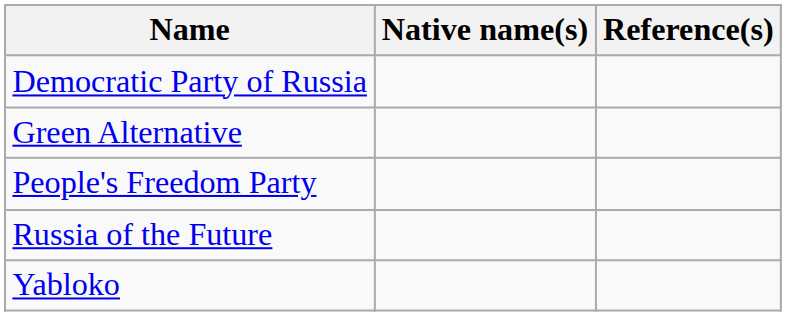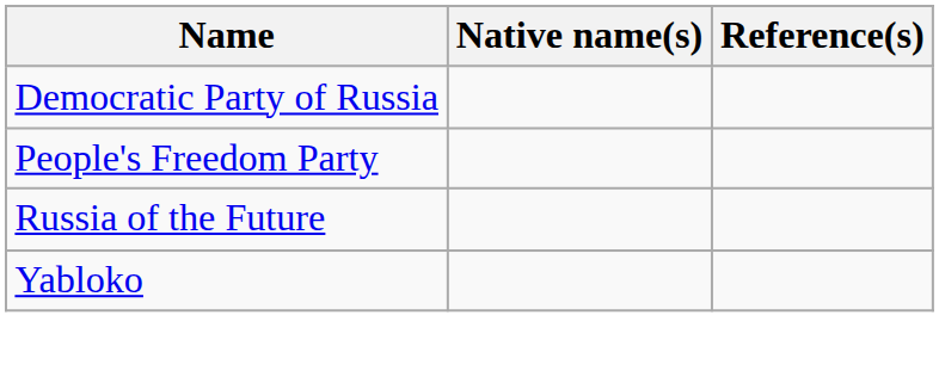- row: Green Alternative
